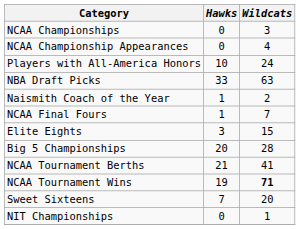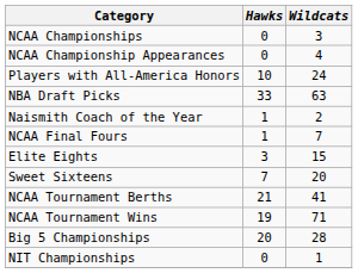rows swapped: Sweet Sixteens <-> Big 5 Championships
NCAA Tournament Wins | Wildcats: bold -> normal
